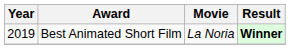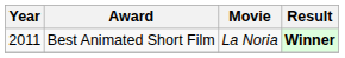Best Animated Short Film | Year: 2019 -> 2011
